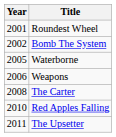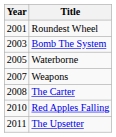Bomb The System | Year: 2002 -> 2003
Weapons | Year: 2006 -> 2007
